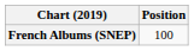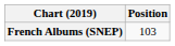French Albums (SNEP) | Position: 100 -> 103
